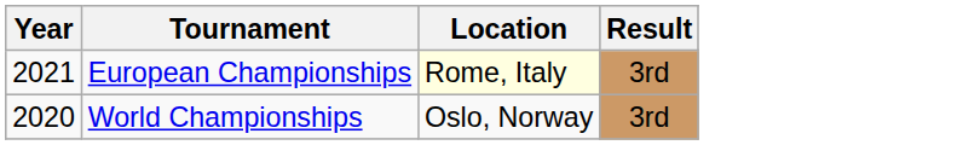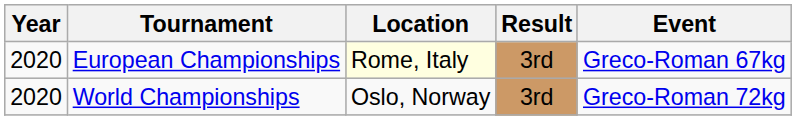+ column: Event | Greco-Roman 67kg | Greco-Roman 72kg
European Championships | Year: 2021 -> 2020
